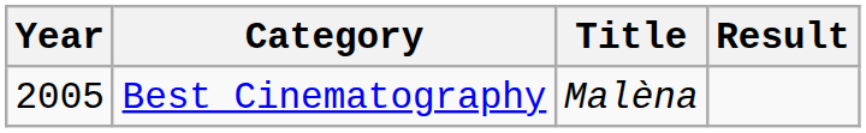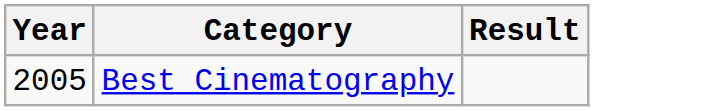- column: Title | Malèna
